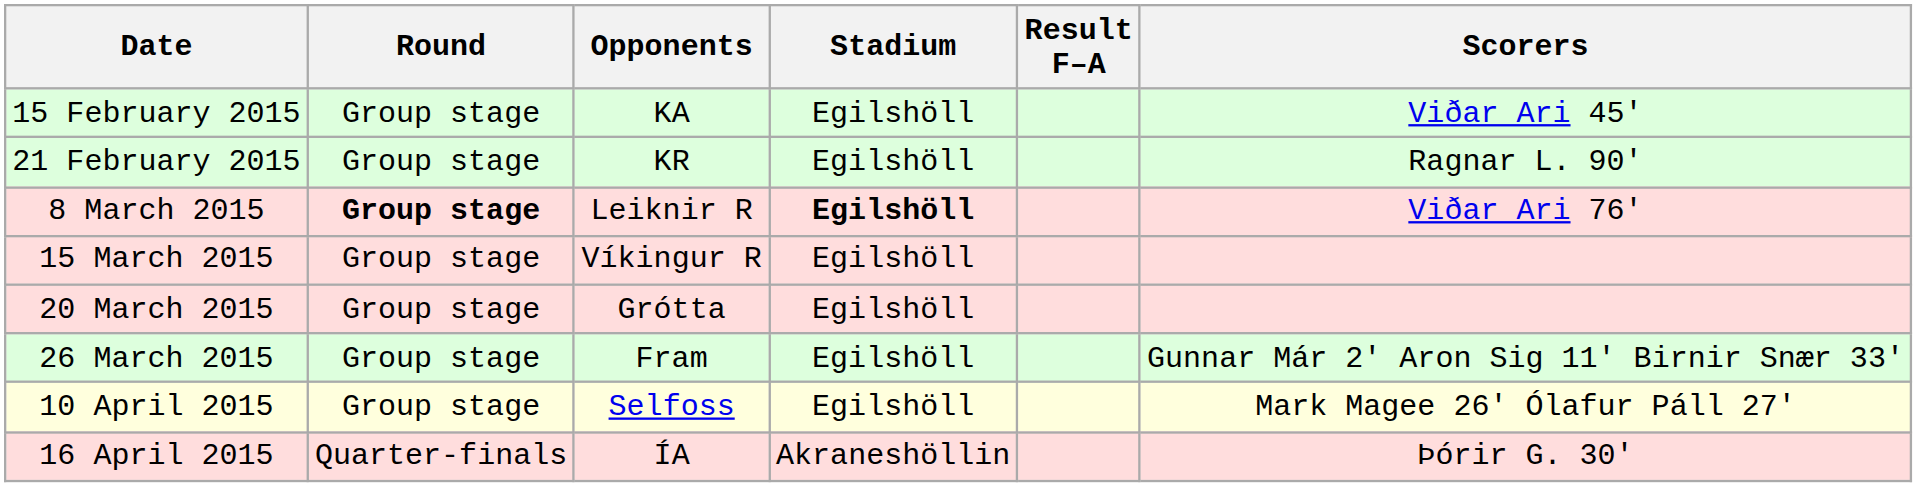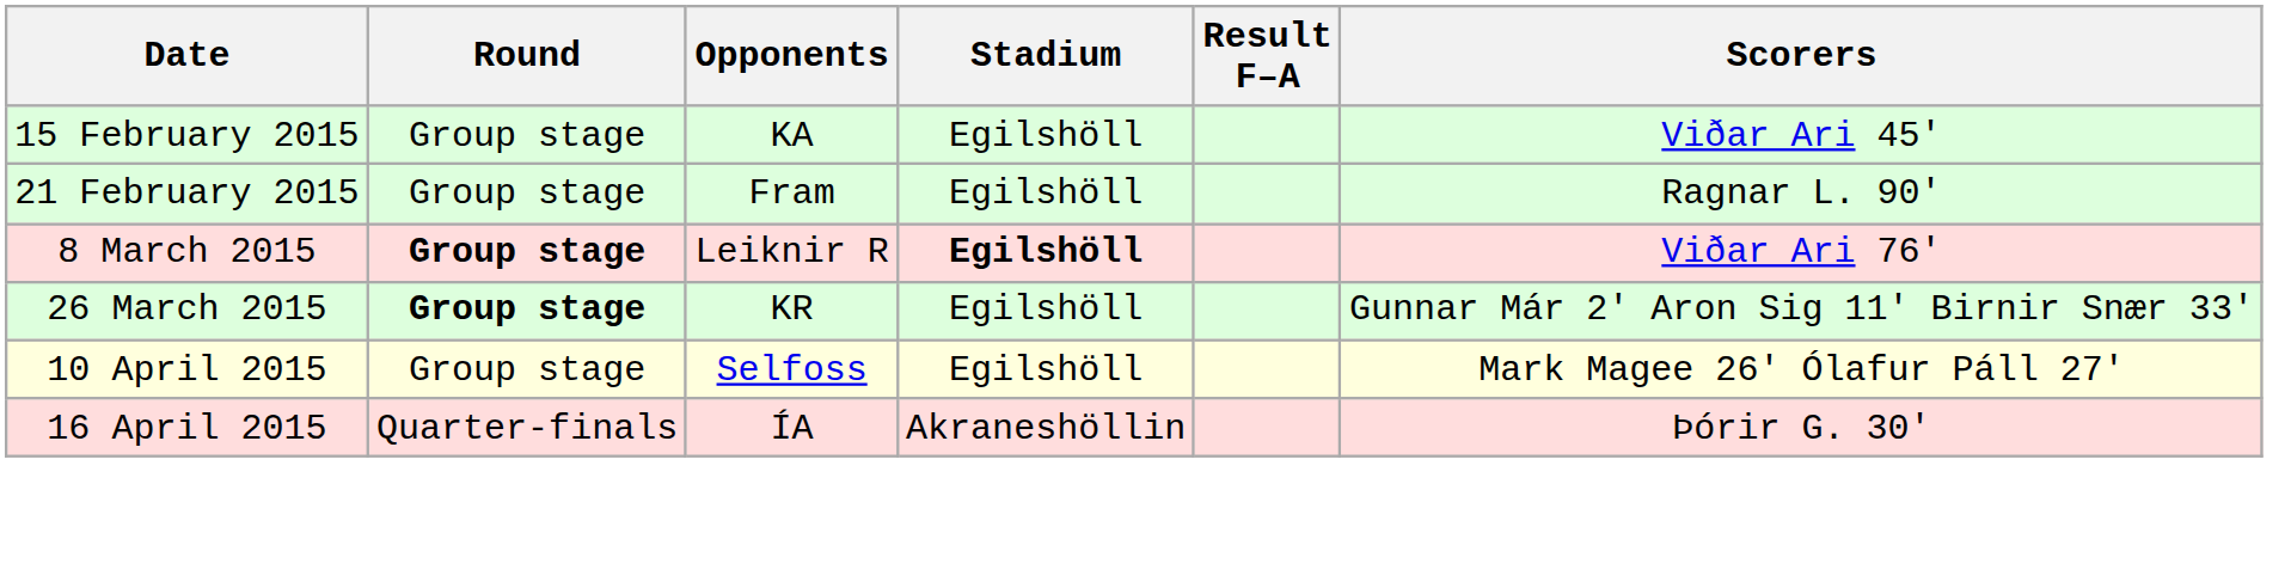21 February 2015 | Opponents: KR -> Fram
- row: 15 March 2015 | Group stage | Víkingur R | Egilshöll
- row: 20 March 2015 | Group stage | Grótta | Egilshöll
26 March 2015 | Round: normal -> bold
26 March 2015 | Opponents: Fram -> KR
